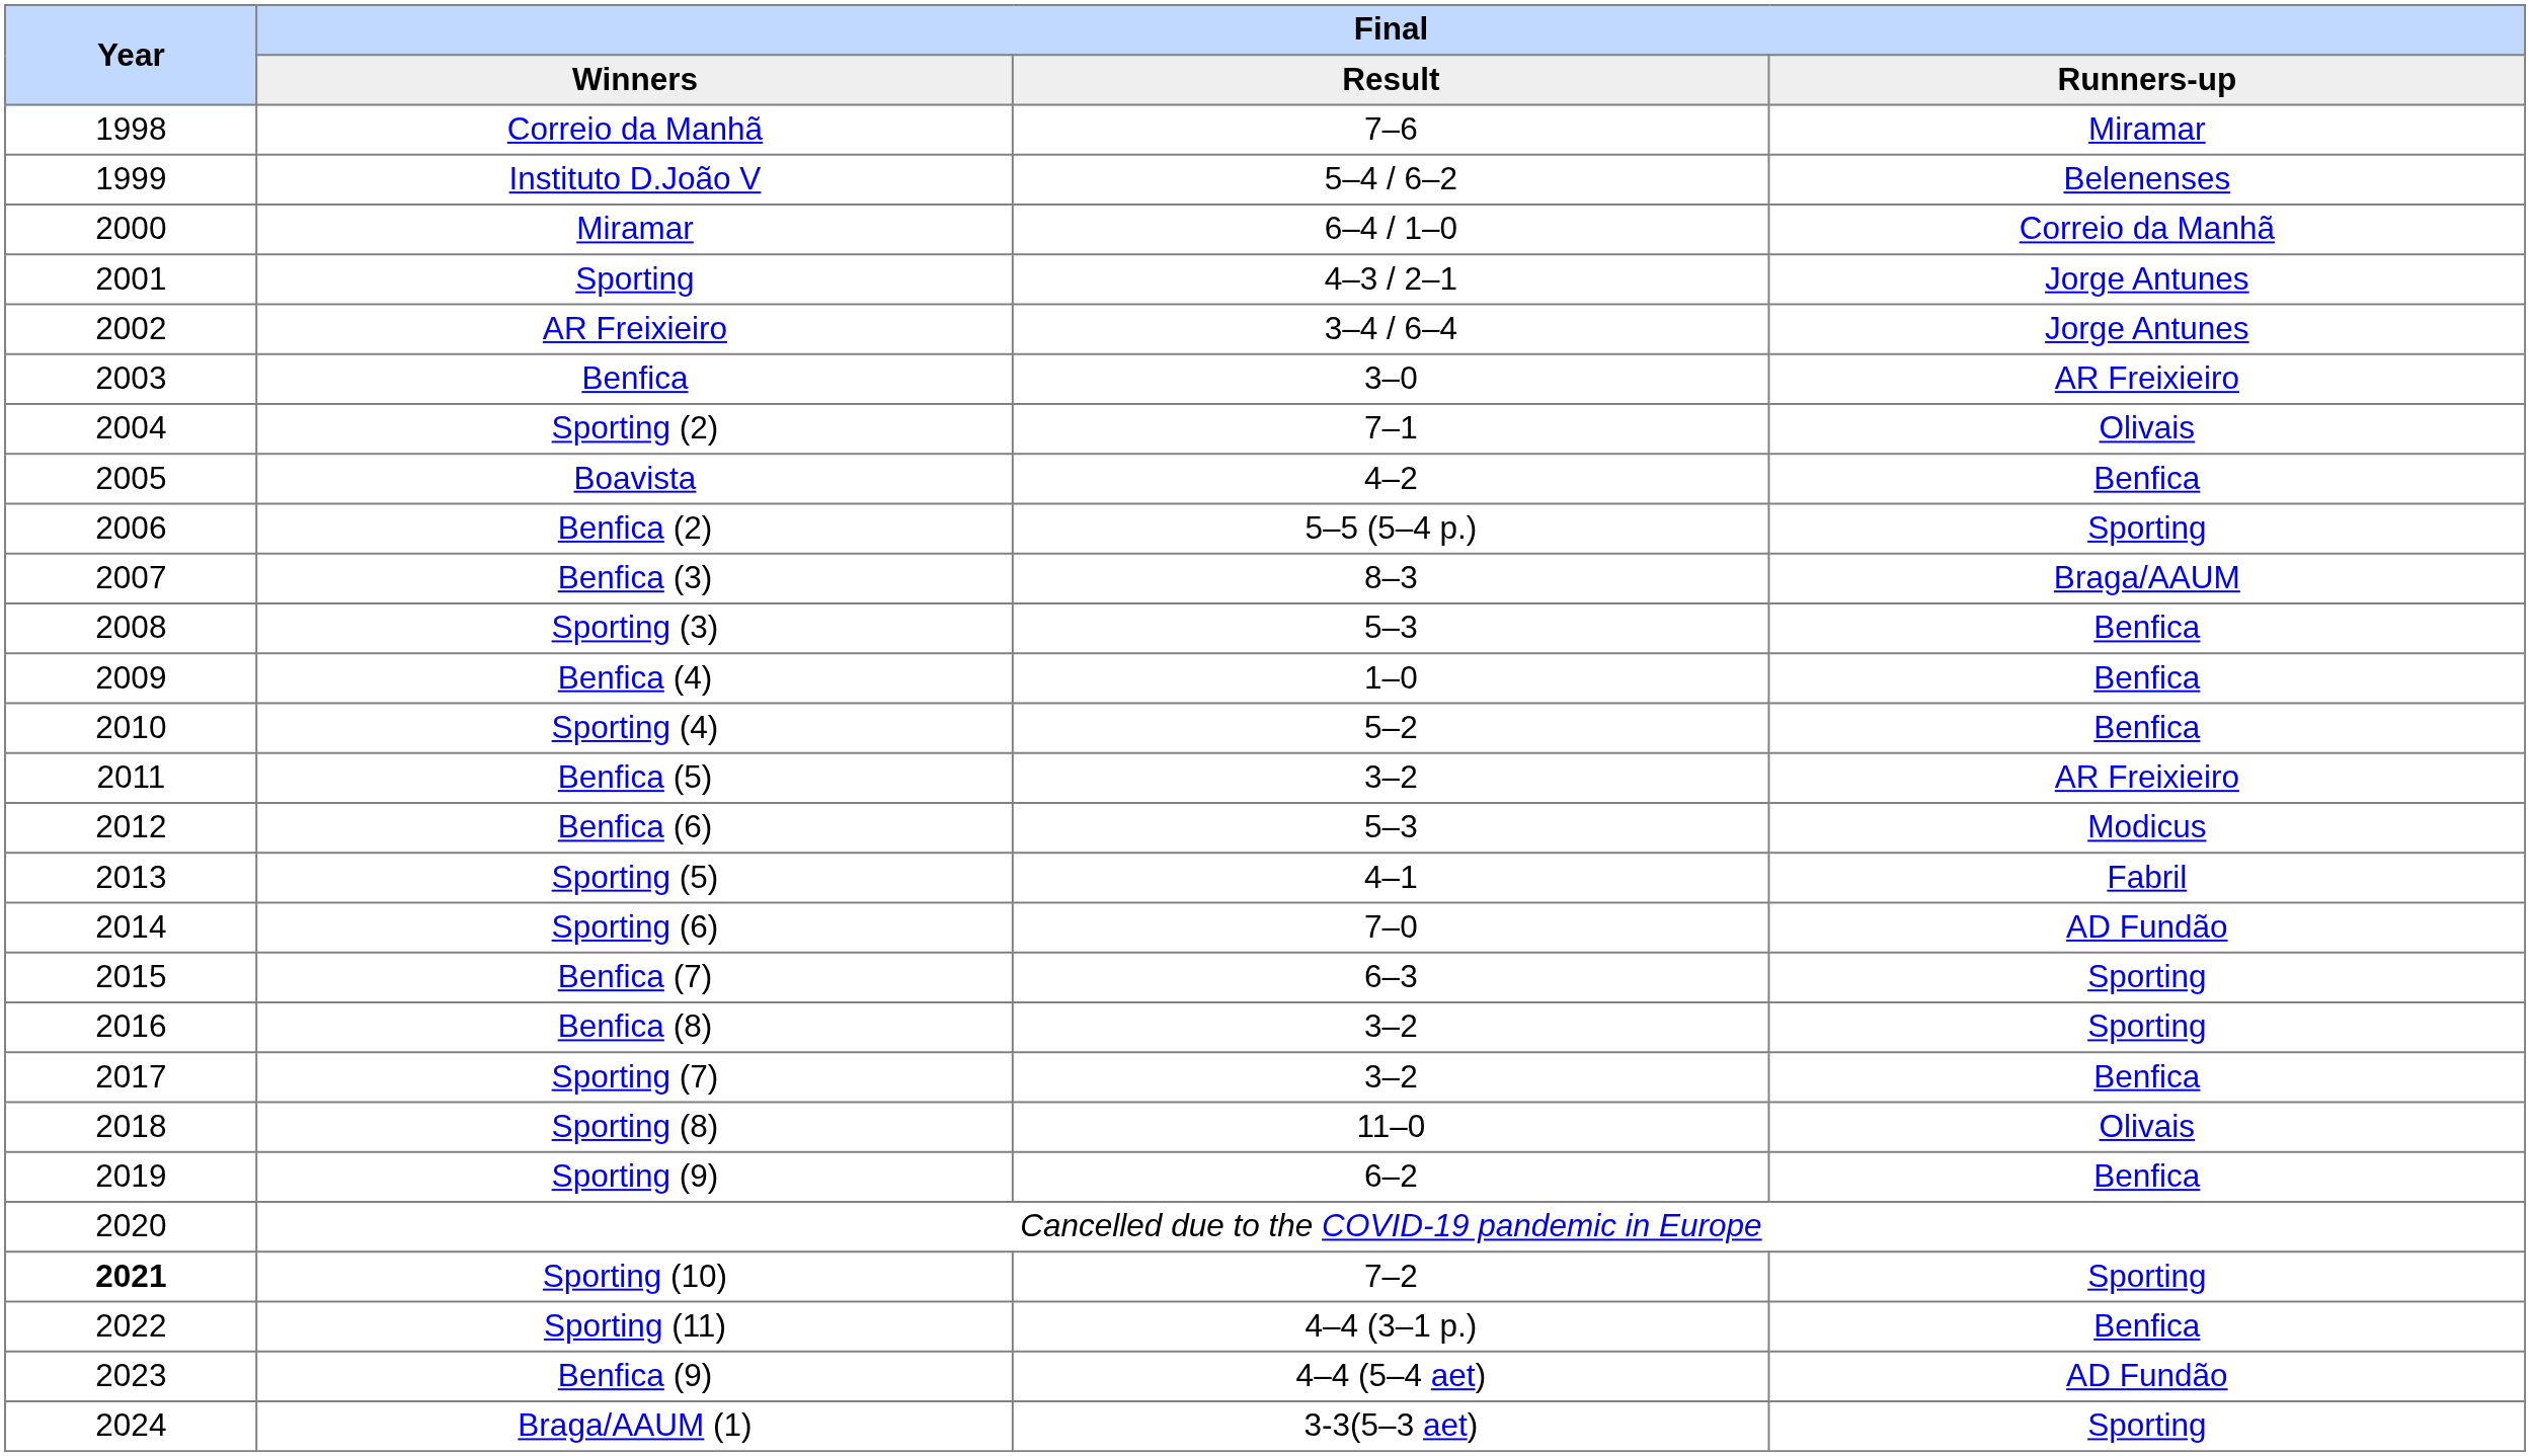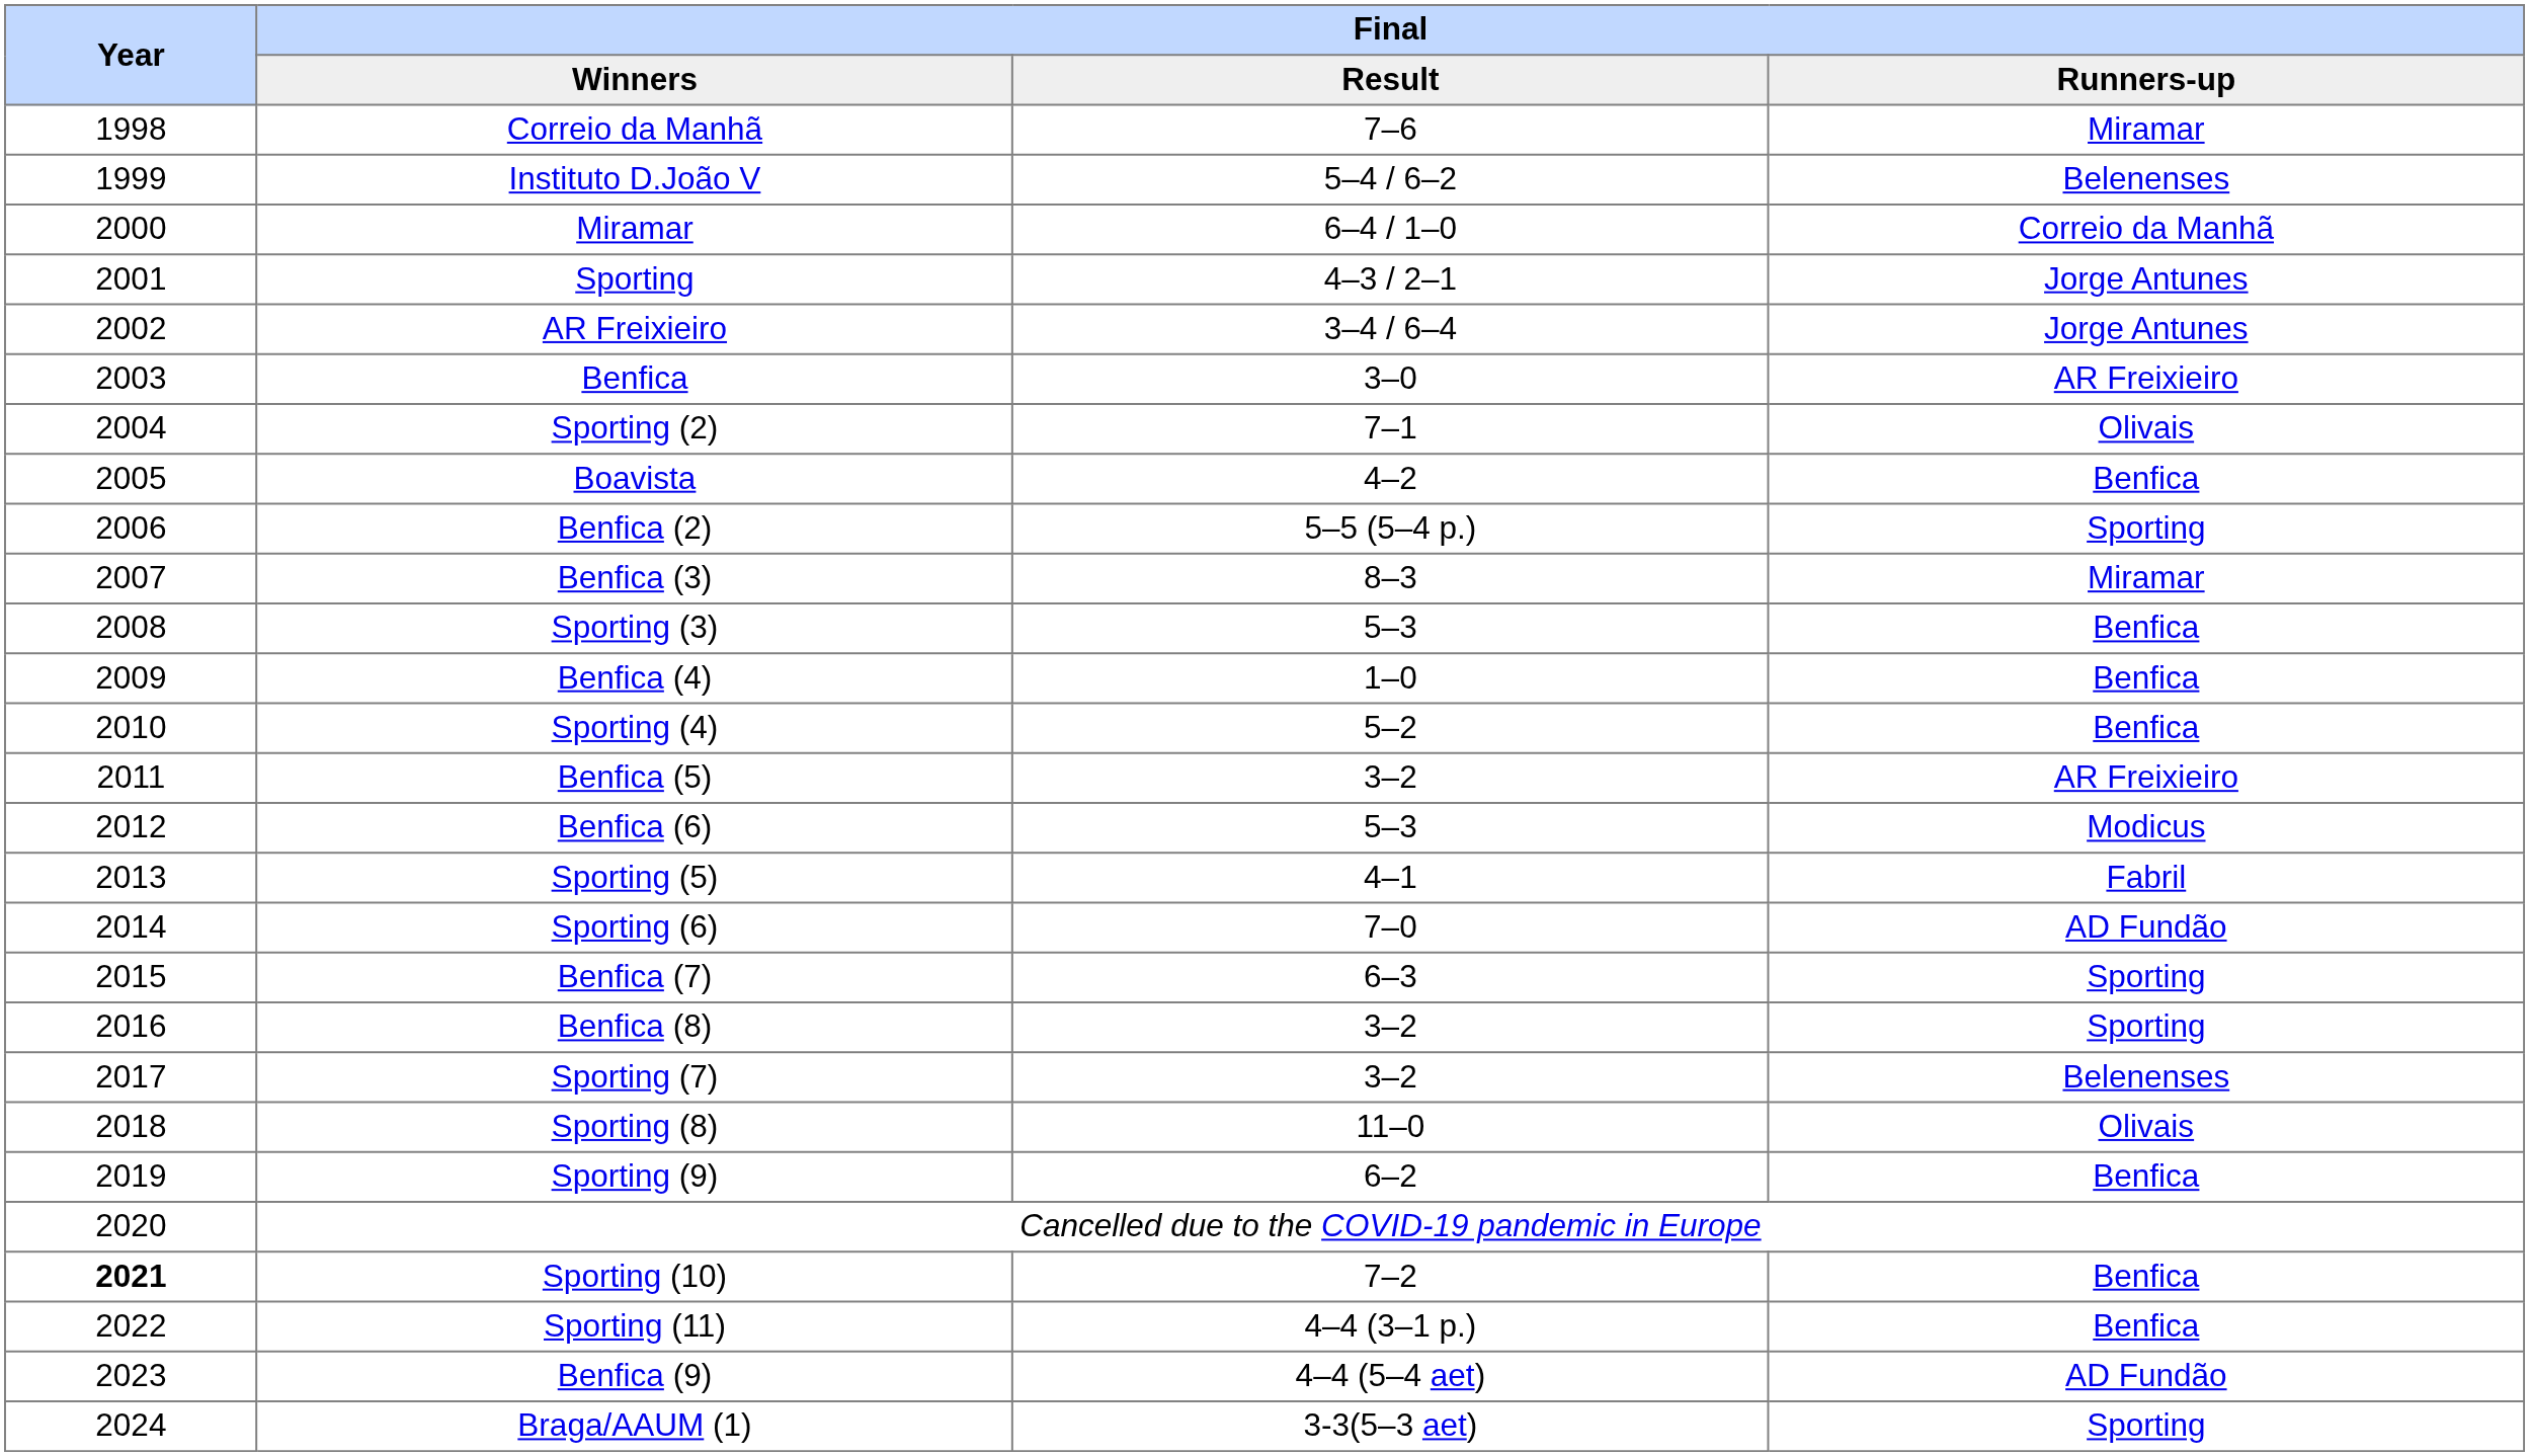Benfica (3) | Final / Runners-up: Braga/AAUM -> Miramar
Sporting (7) | Final / Runners-up: Benfica -> Belenenses
Sporting (10) | Final / Runners-up: Sporting -> Benfica
